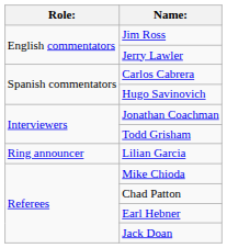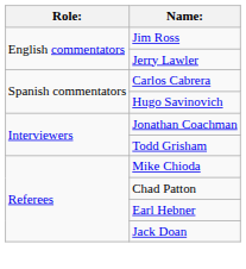- row: Ring announcer | Lilian Garcia
